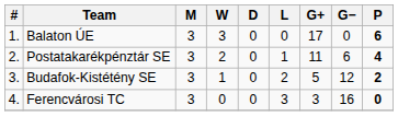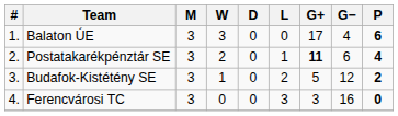Balaton ÚE | G−: 0 -> 4
Postatakarékpénztár SE | G+: normal -> bold
